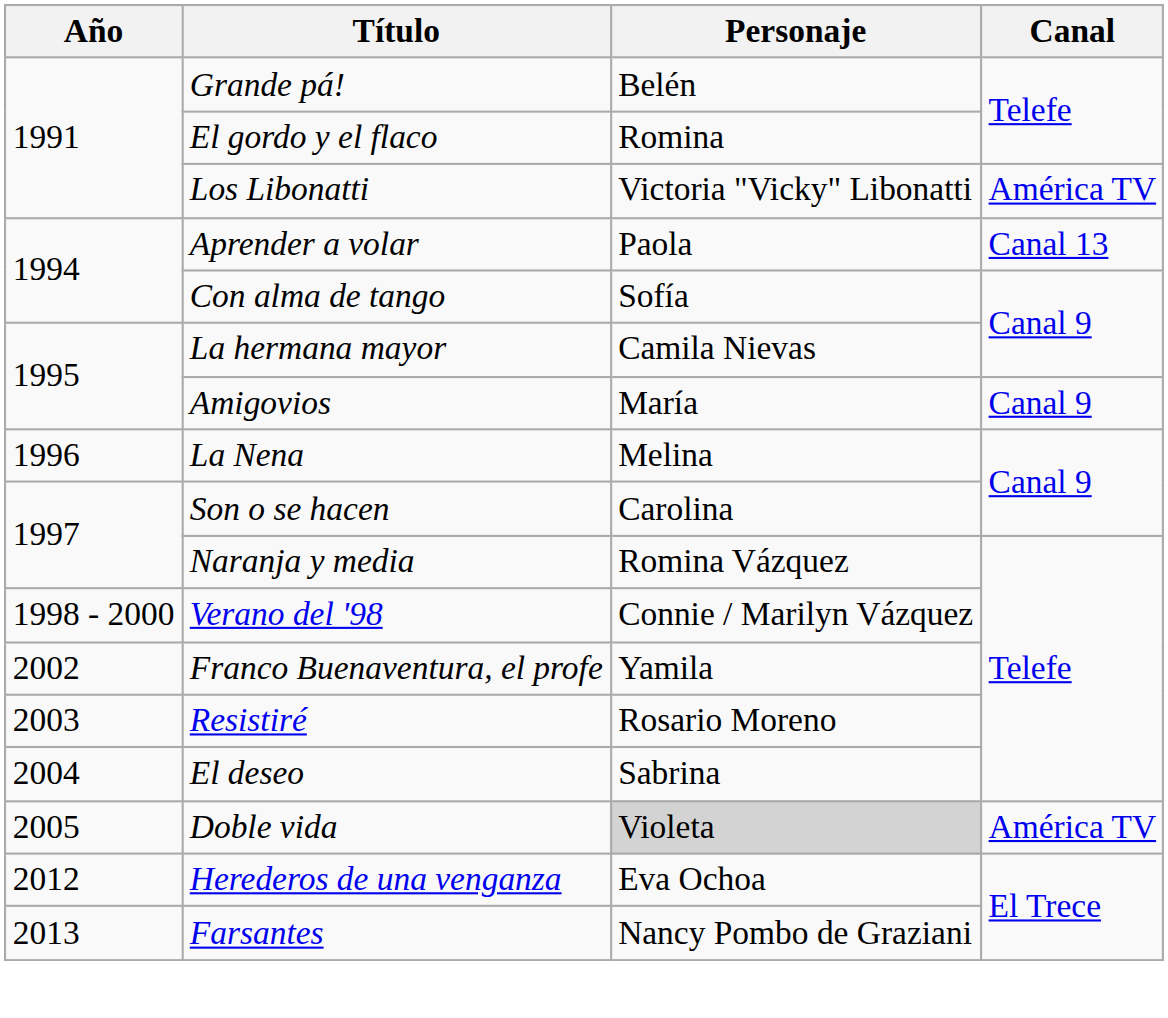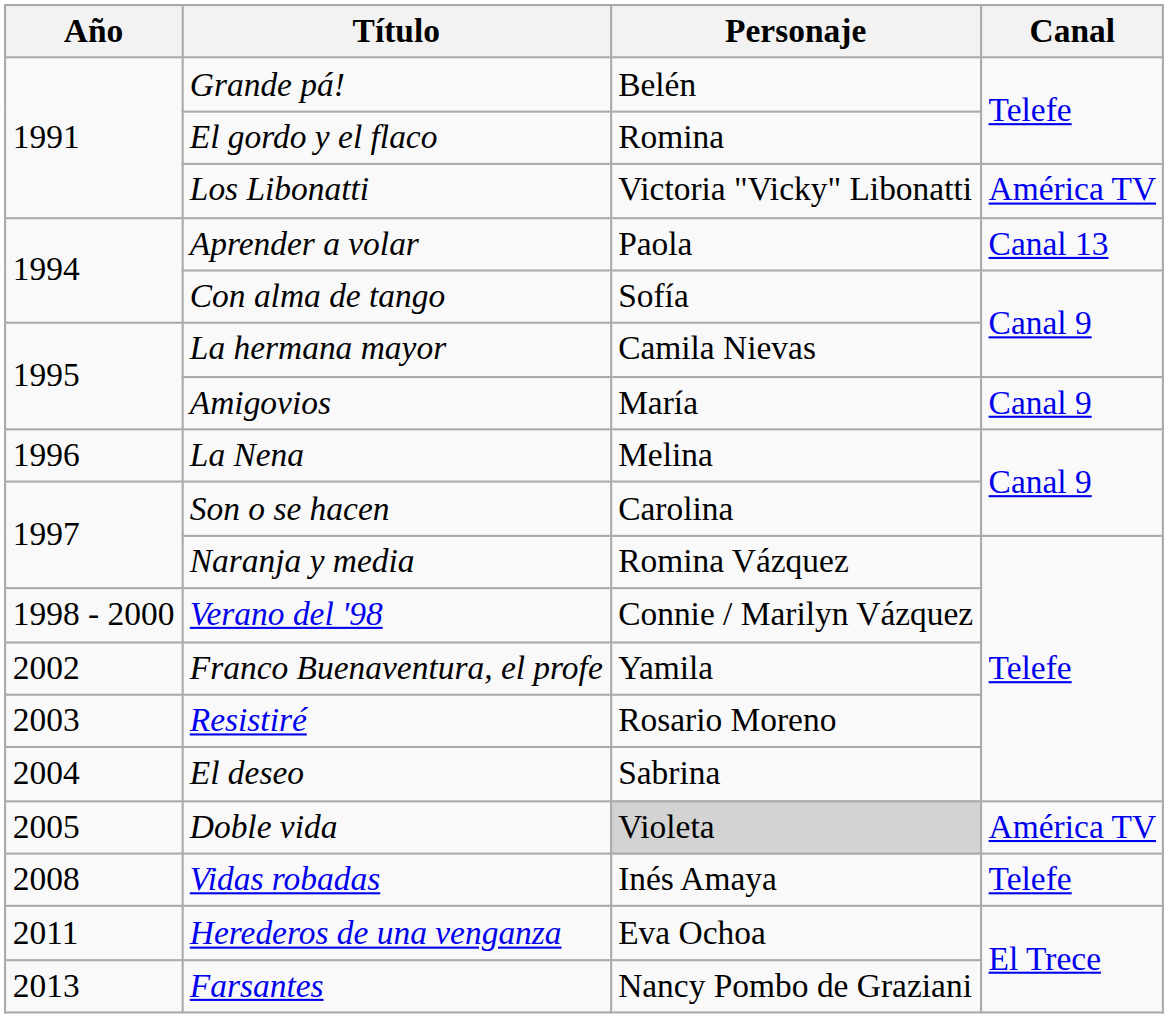+ row: 2008 | Vidas robadas | Inés Amaya | Telefe
Herederos de una venganza | Año: 2012 -> 2011
